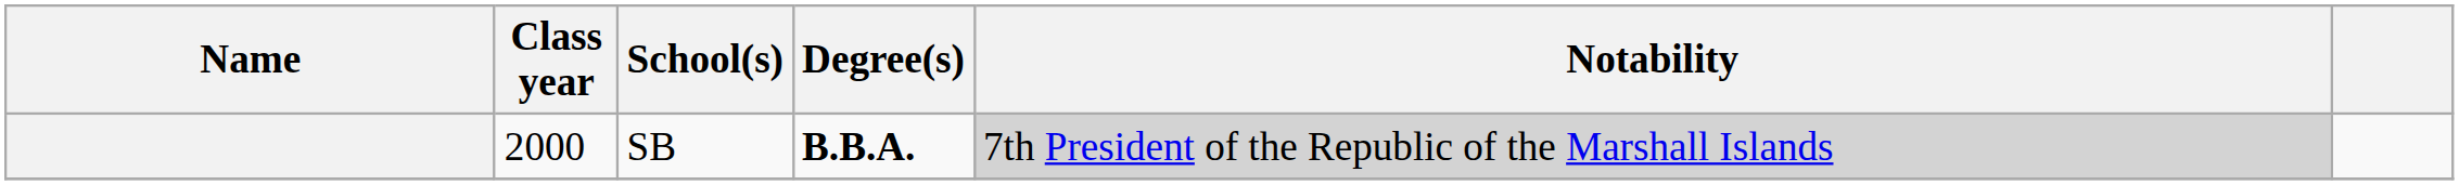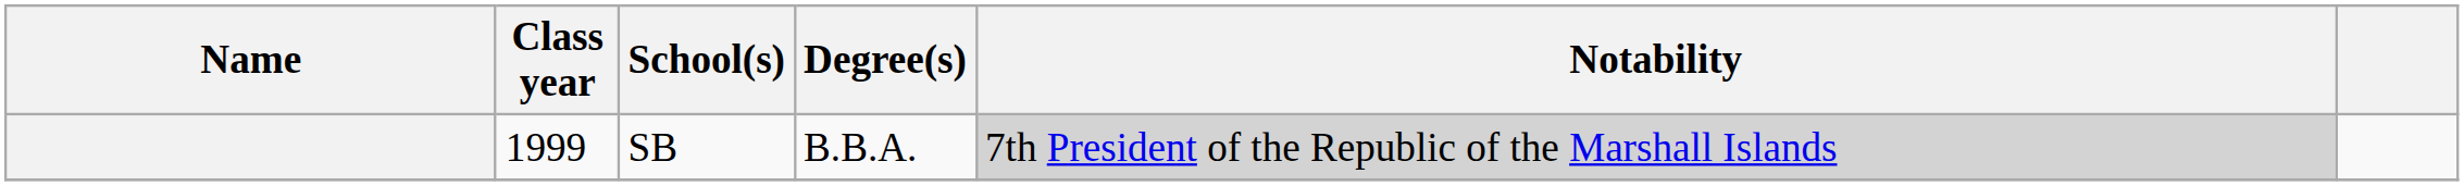SB | Class year: 2000 -> 1999
SB | Degree(s): bold -> normal
